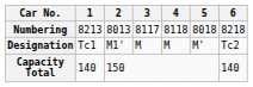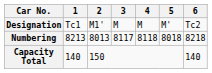rows swapped: Designation <-> Numbering
